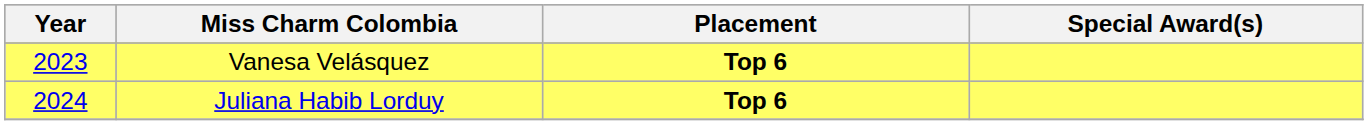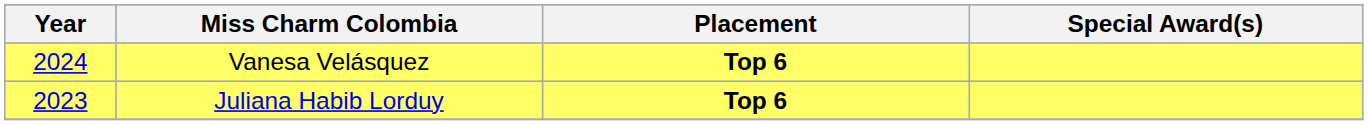Vanesa Velásquez | Year: 2023 -> 2024
Juliana Habib Lorduy | Year: 2024 -> 2023
